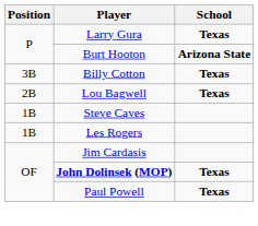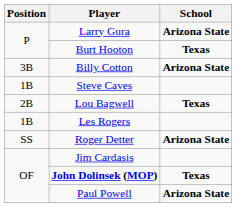Larry Gura | School: Texas -> Arizona State
Burt Hooton | School: Arizona State -> Texas
Billy Cotton | School: Texas -> Arizona State
rows swapped: Steve Caves <-> Lou Bagwell
+ row: SS | Roger Detter | Arizona State
Paul Powell | School: Texas -> Arizona State
